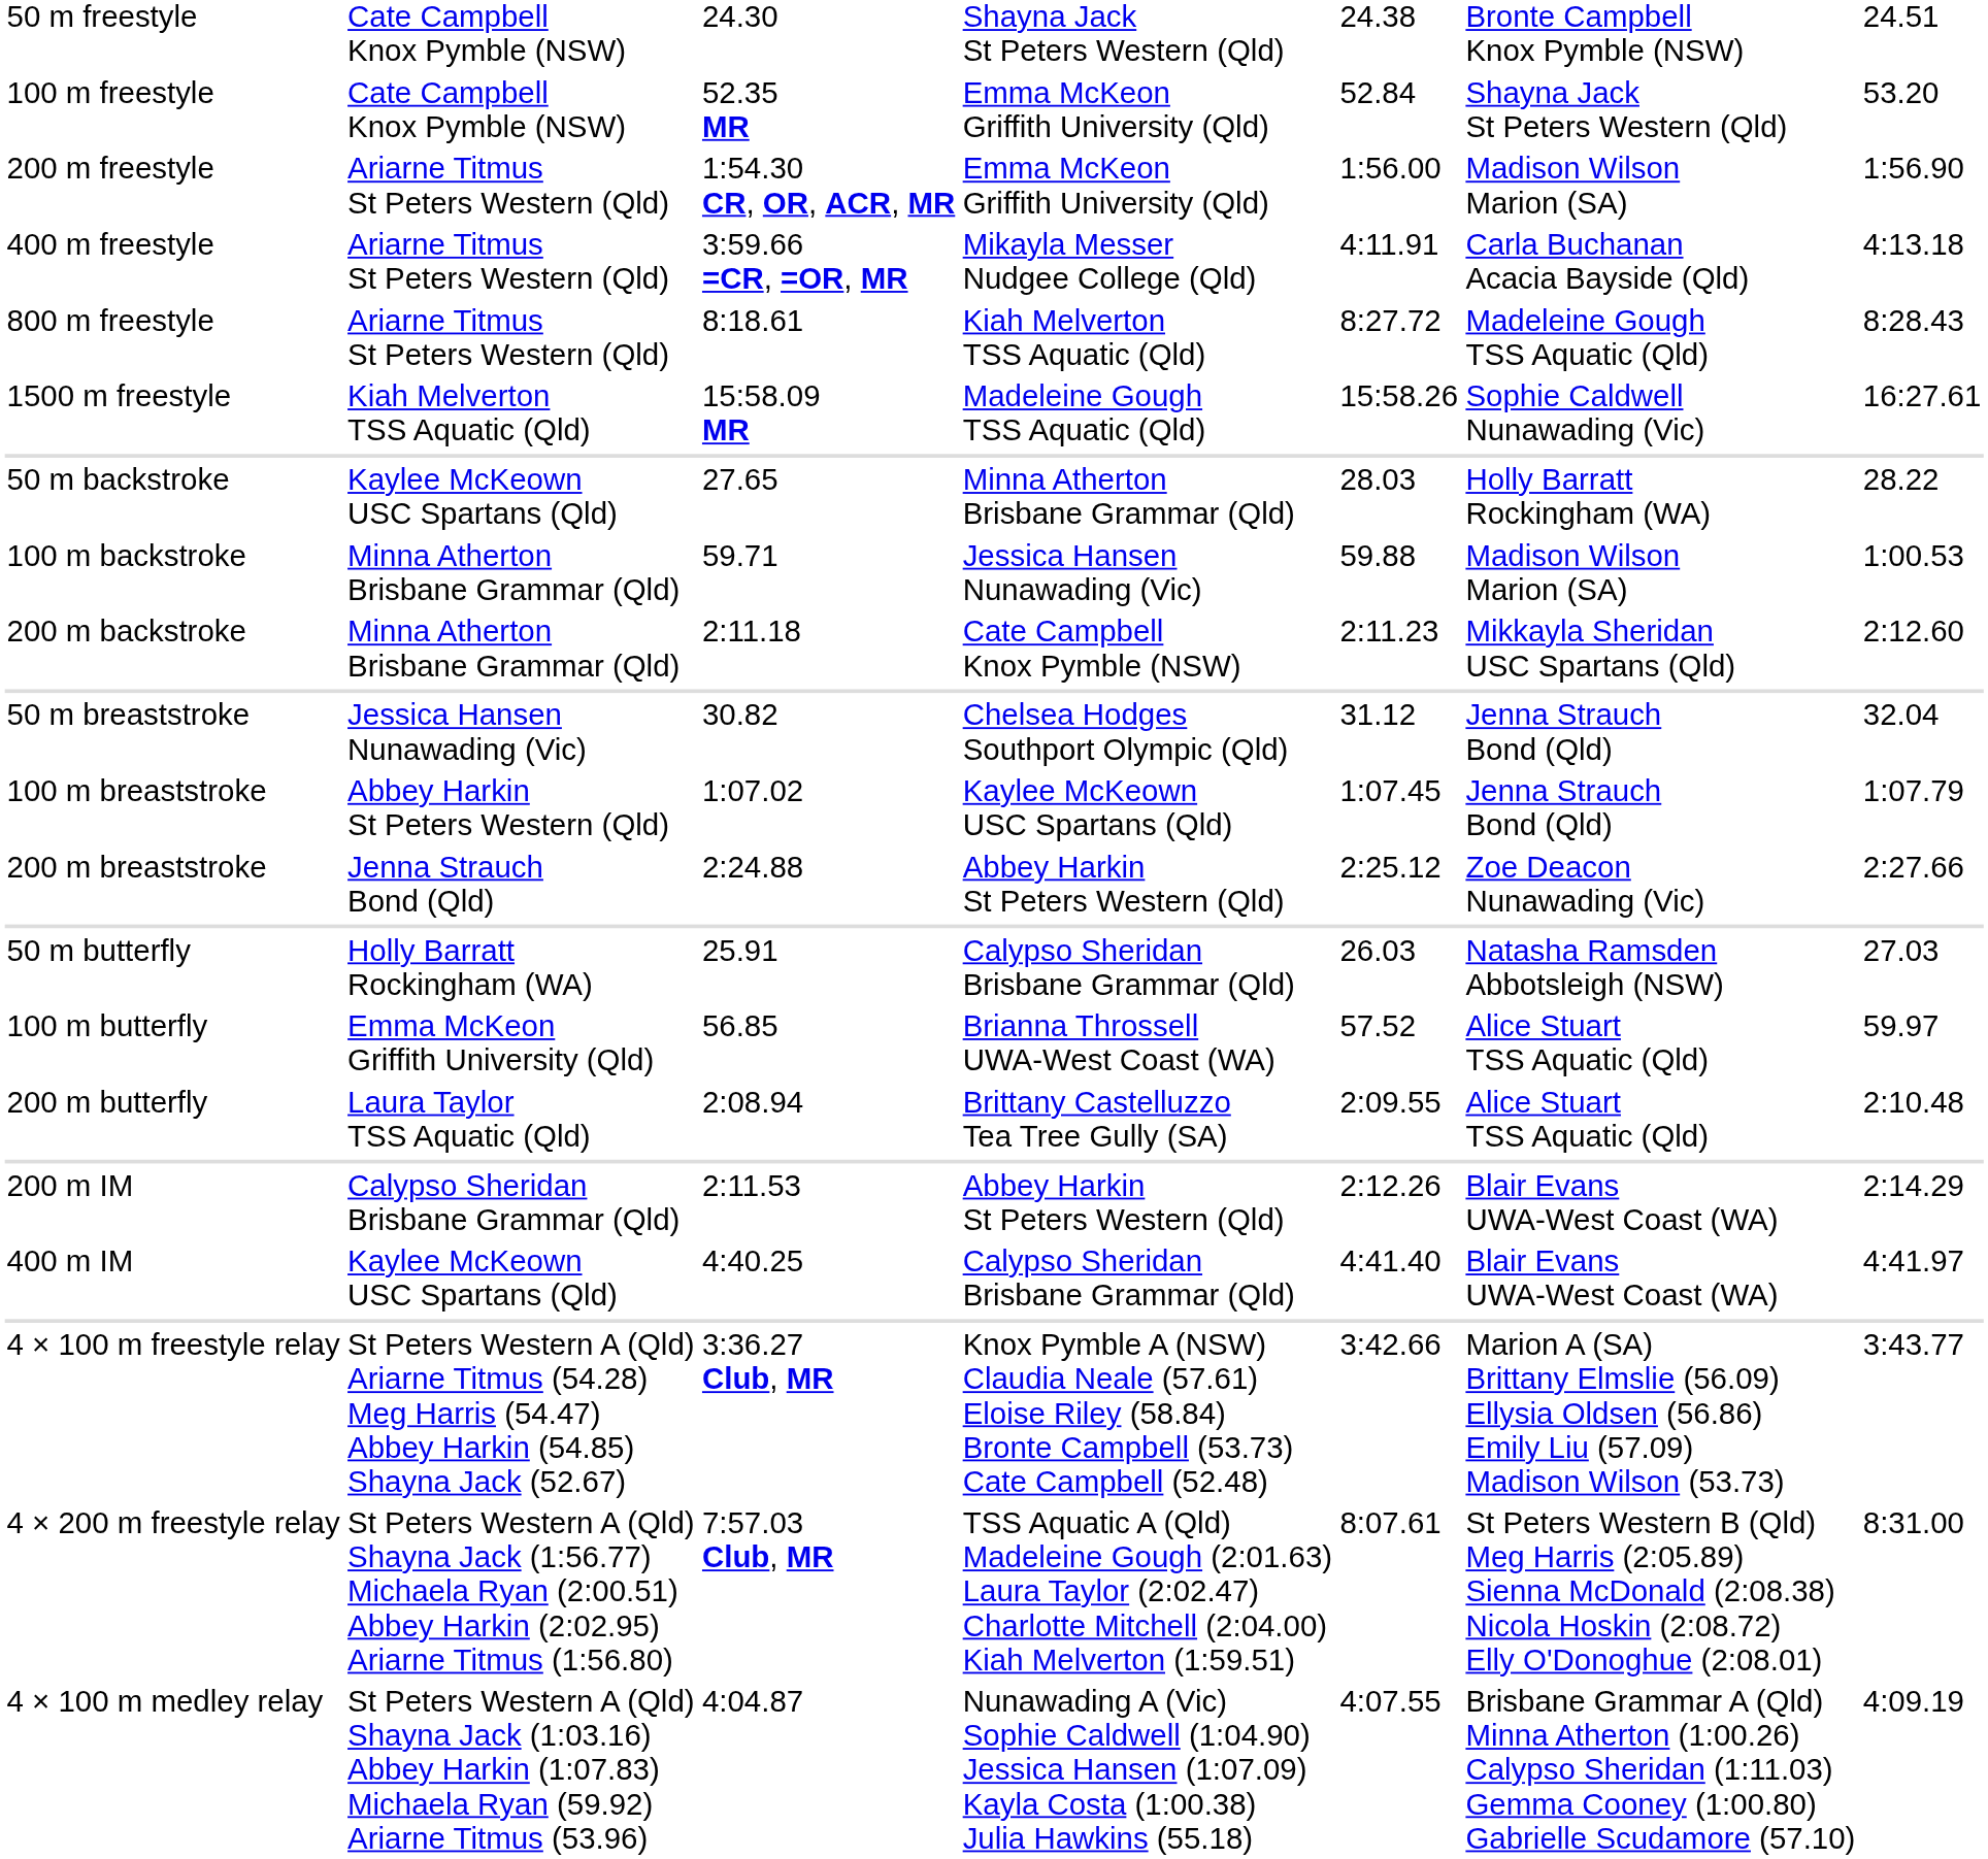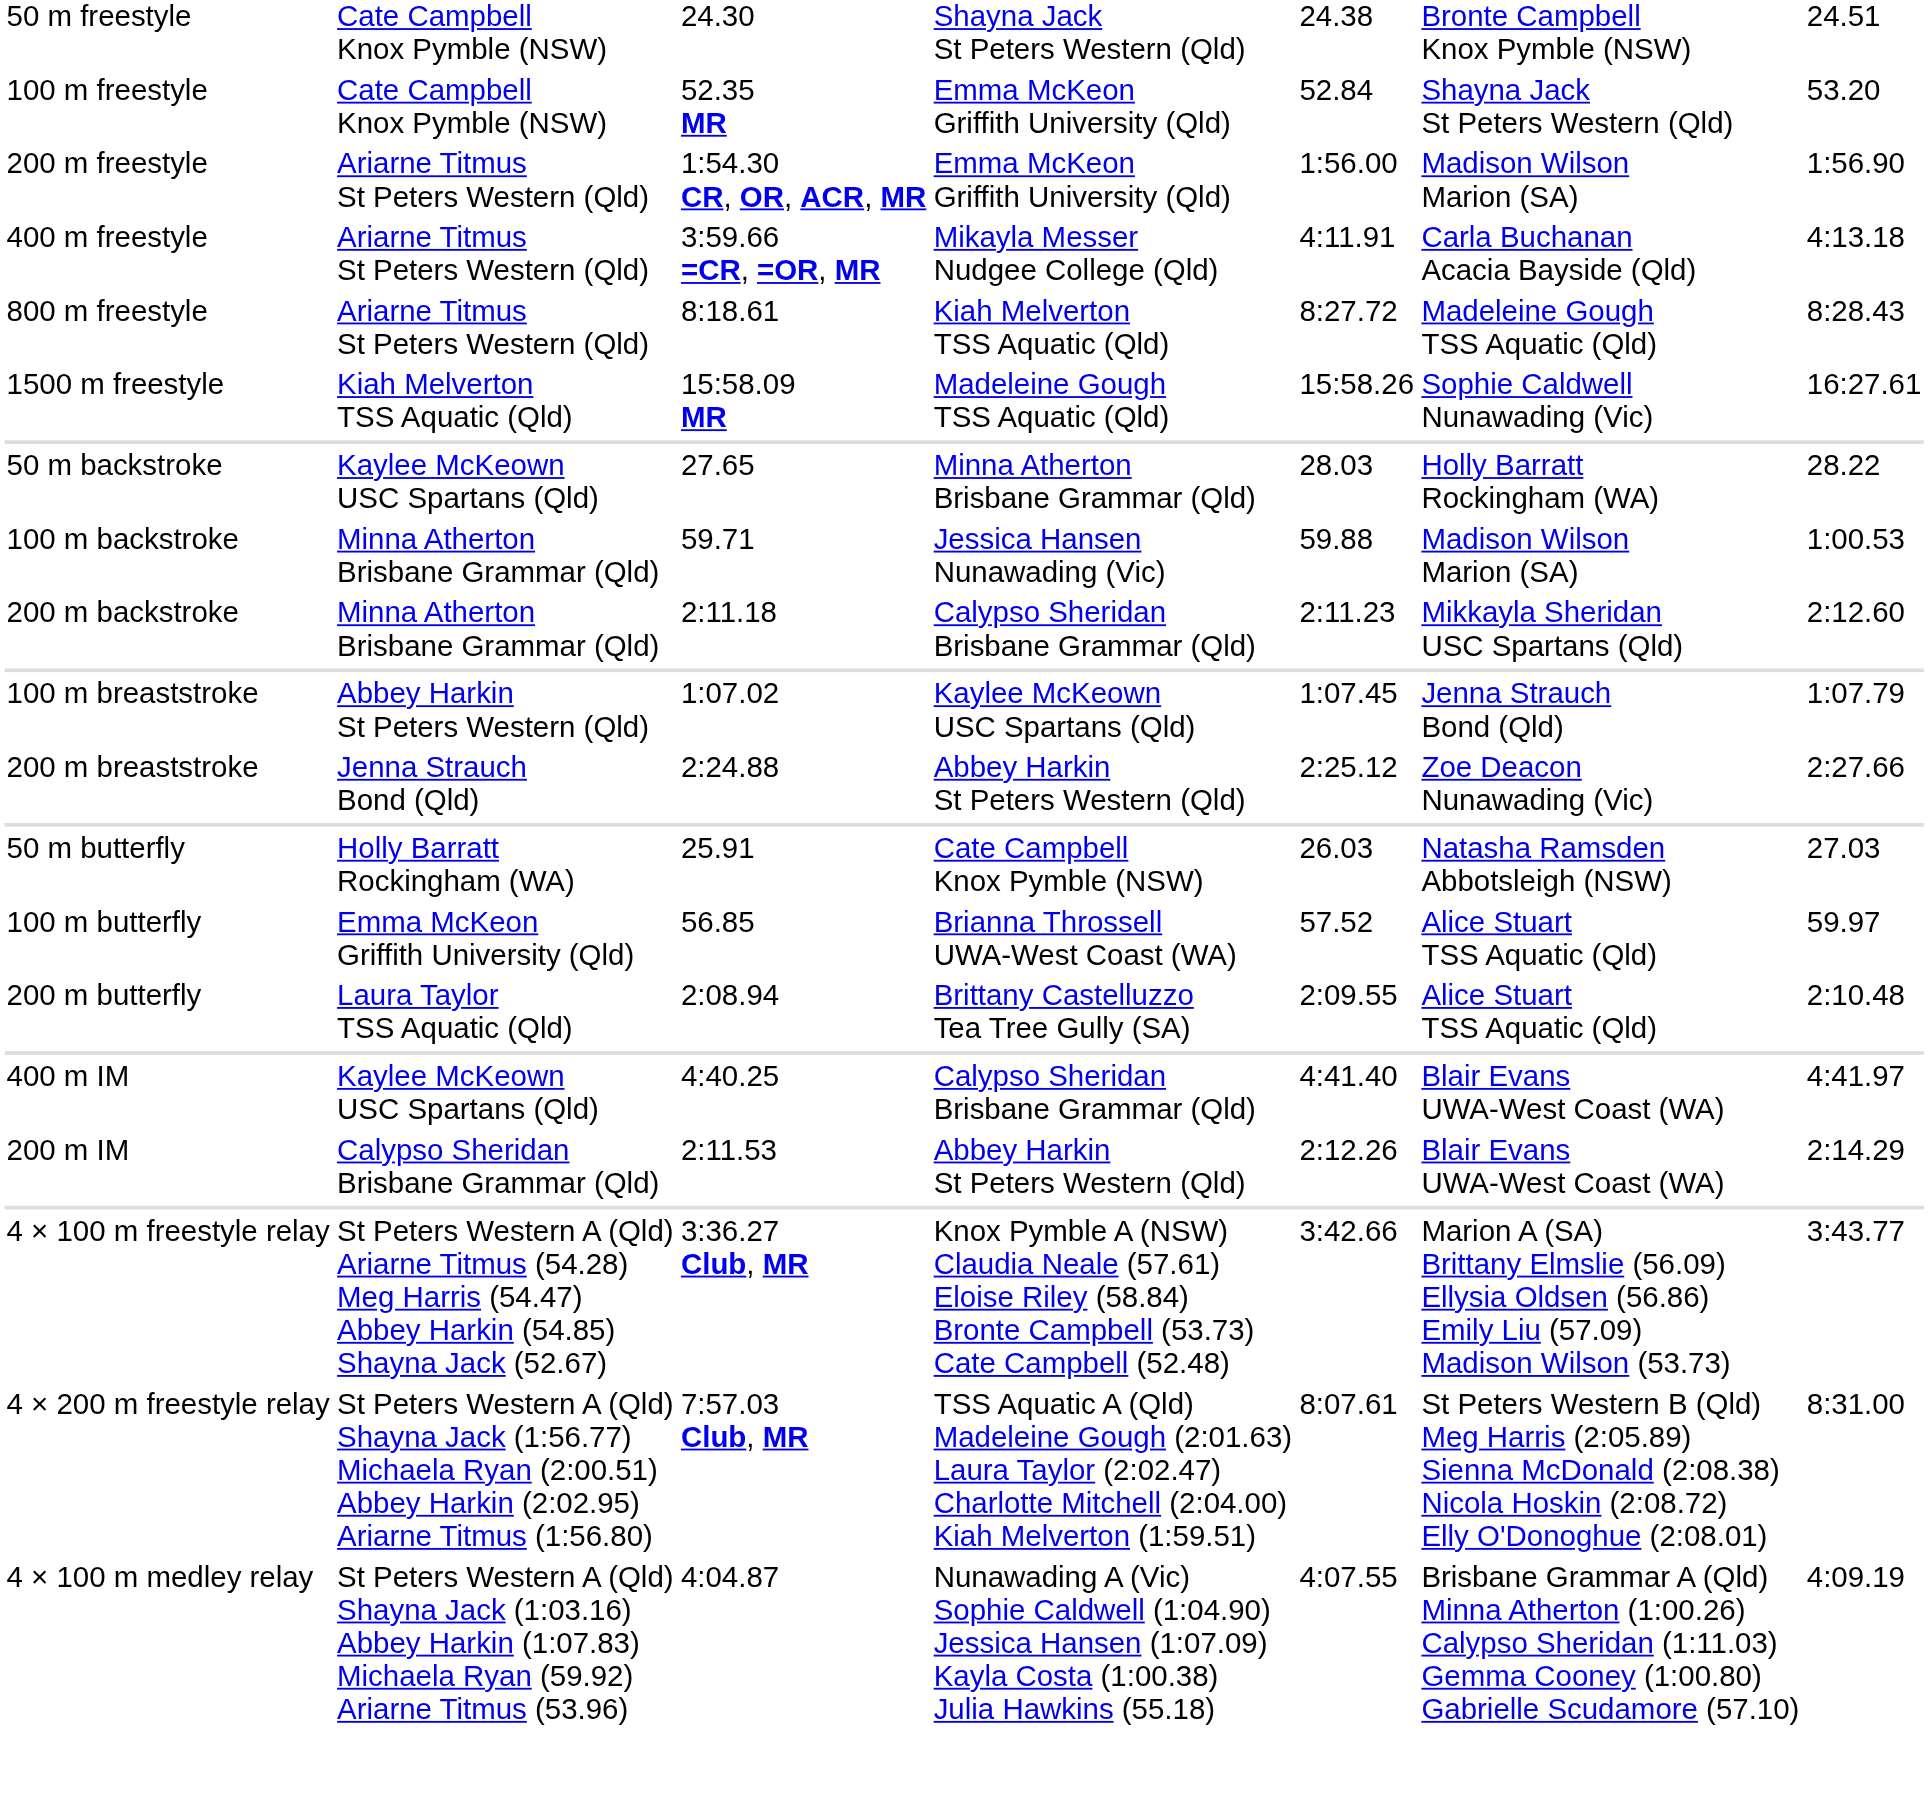200 m backstroke | column 4: Cate Campbell Knox Pymble (NSW) -> Calypso Sheridan Brisbane Grammar (Qld)
- row: 50 m breaststroke | Jessica Hansen Nunawading (Vic) | 30.82 | Chelsea Hodges Southport Olympic (Qld) | 31.12 | Jenna Strauch Bond (Qld) | 32.04
50 m butterfly | column 4: Calypso Sheridan Brisbane Grammar (Qld) -> Cate Campbell Knox Pymble (NSW)
rows swapped: 200 m IM <-> 400 m IM
